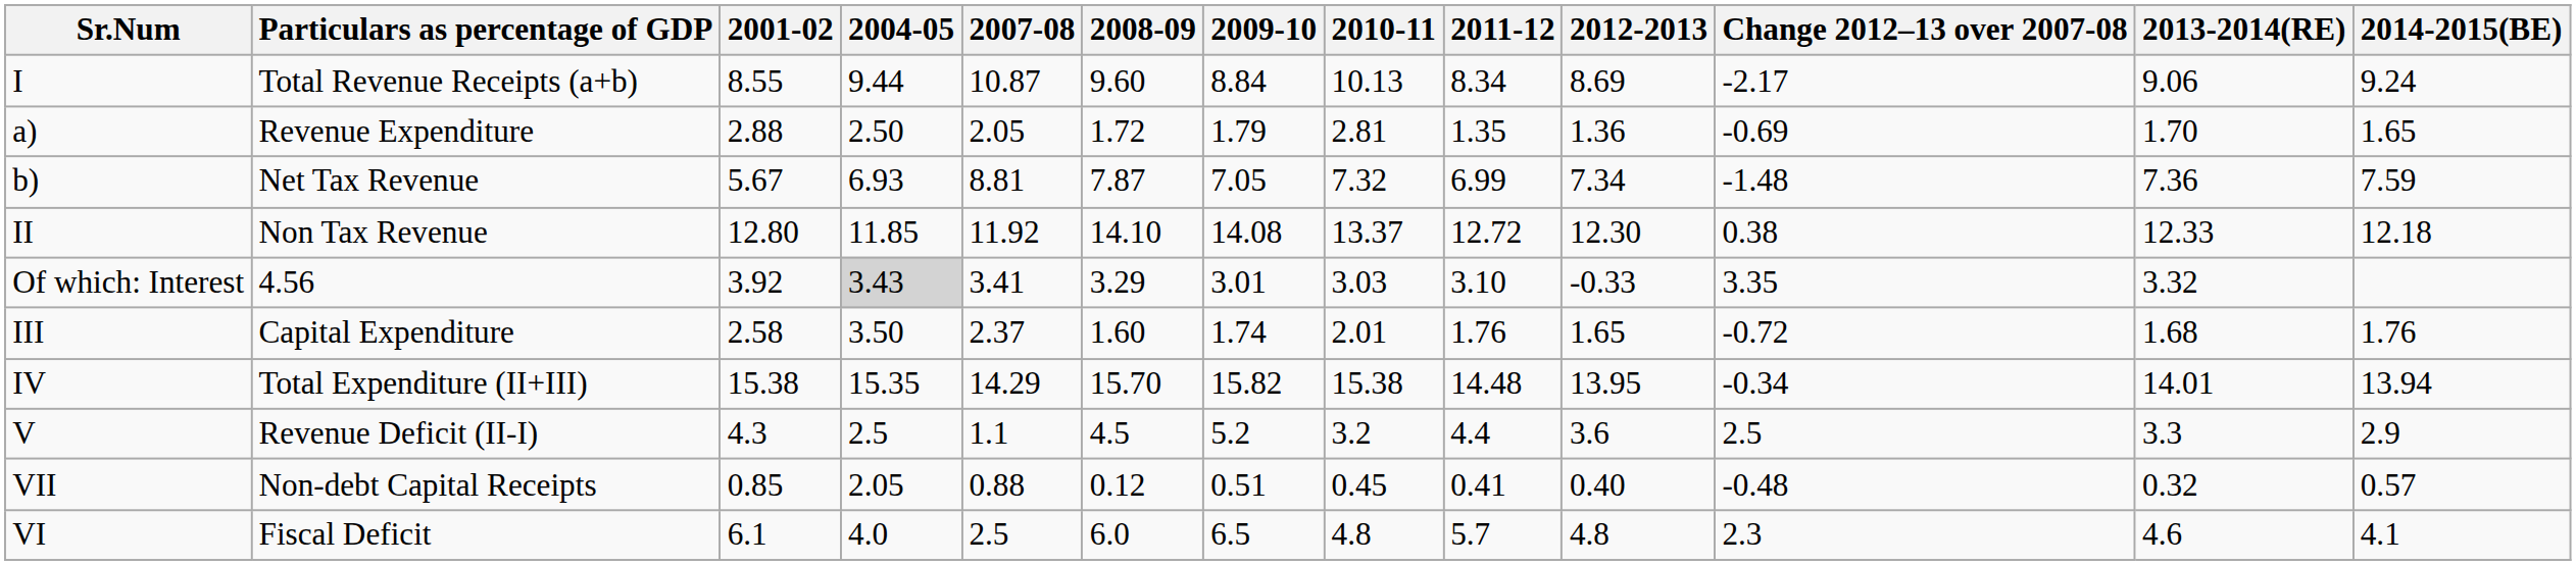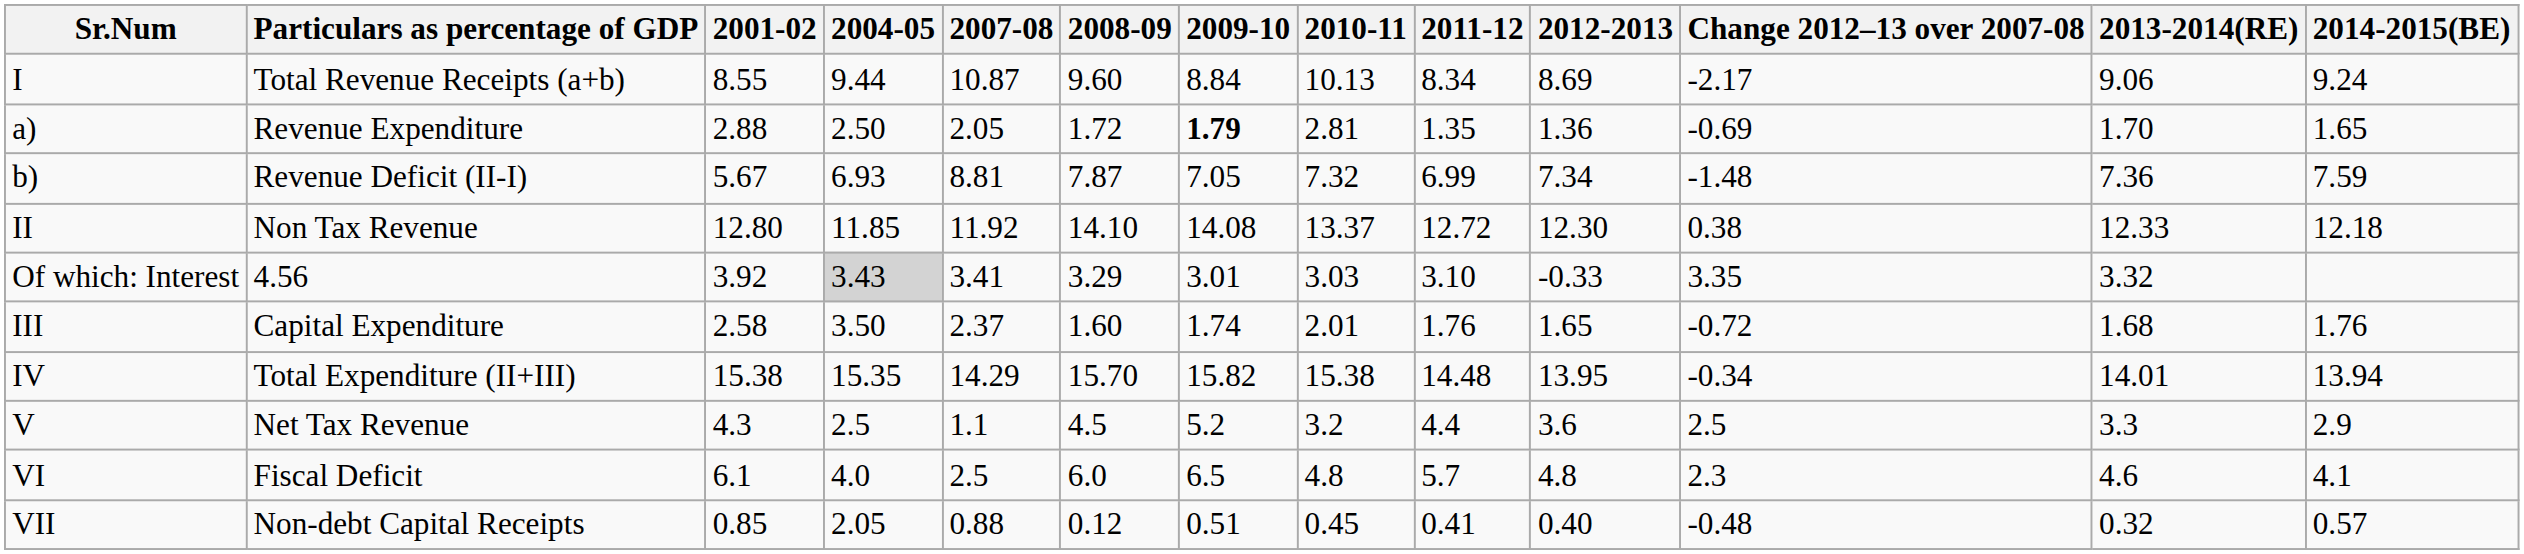a) | 2009-10: normal -> bold
b) | Particulars as percentage of GDP: Net Tax Revenue -> Revenue Deficit (II-I)
V | Particulars as percentage of GDP: Revenue Deficit (II-I) -> Net Tax Revenue
rows swapped: VI <-> VII
